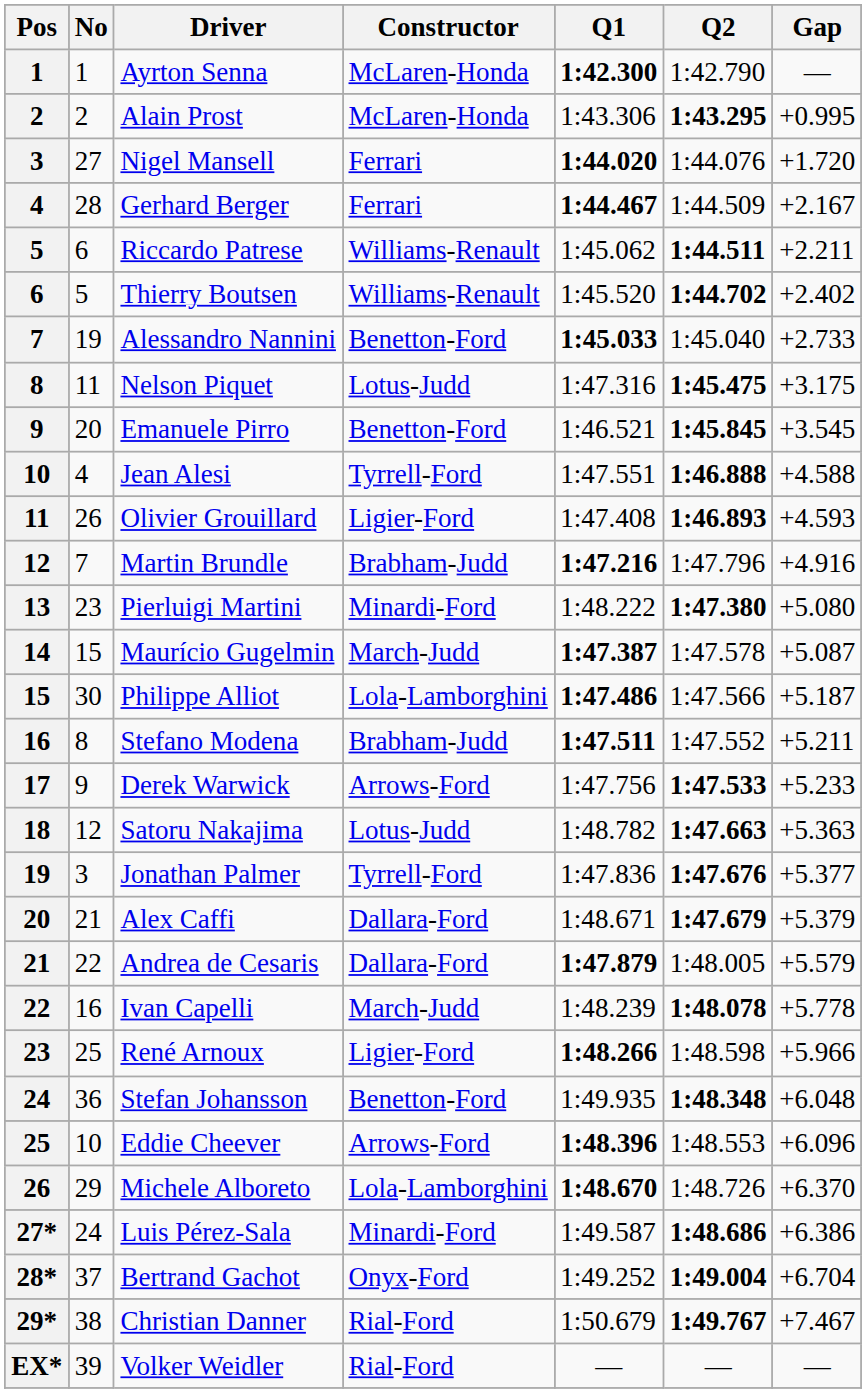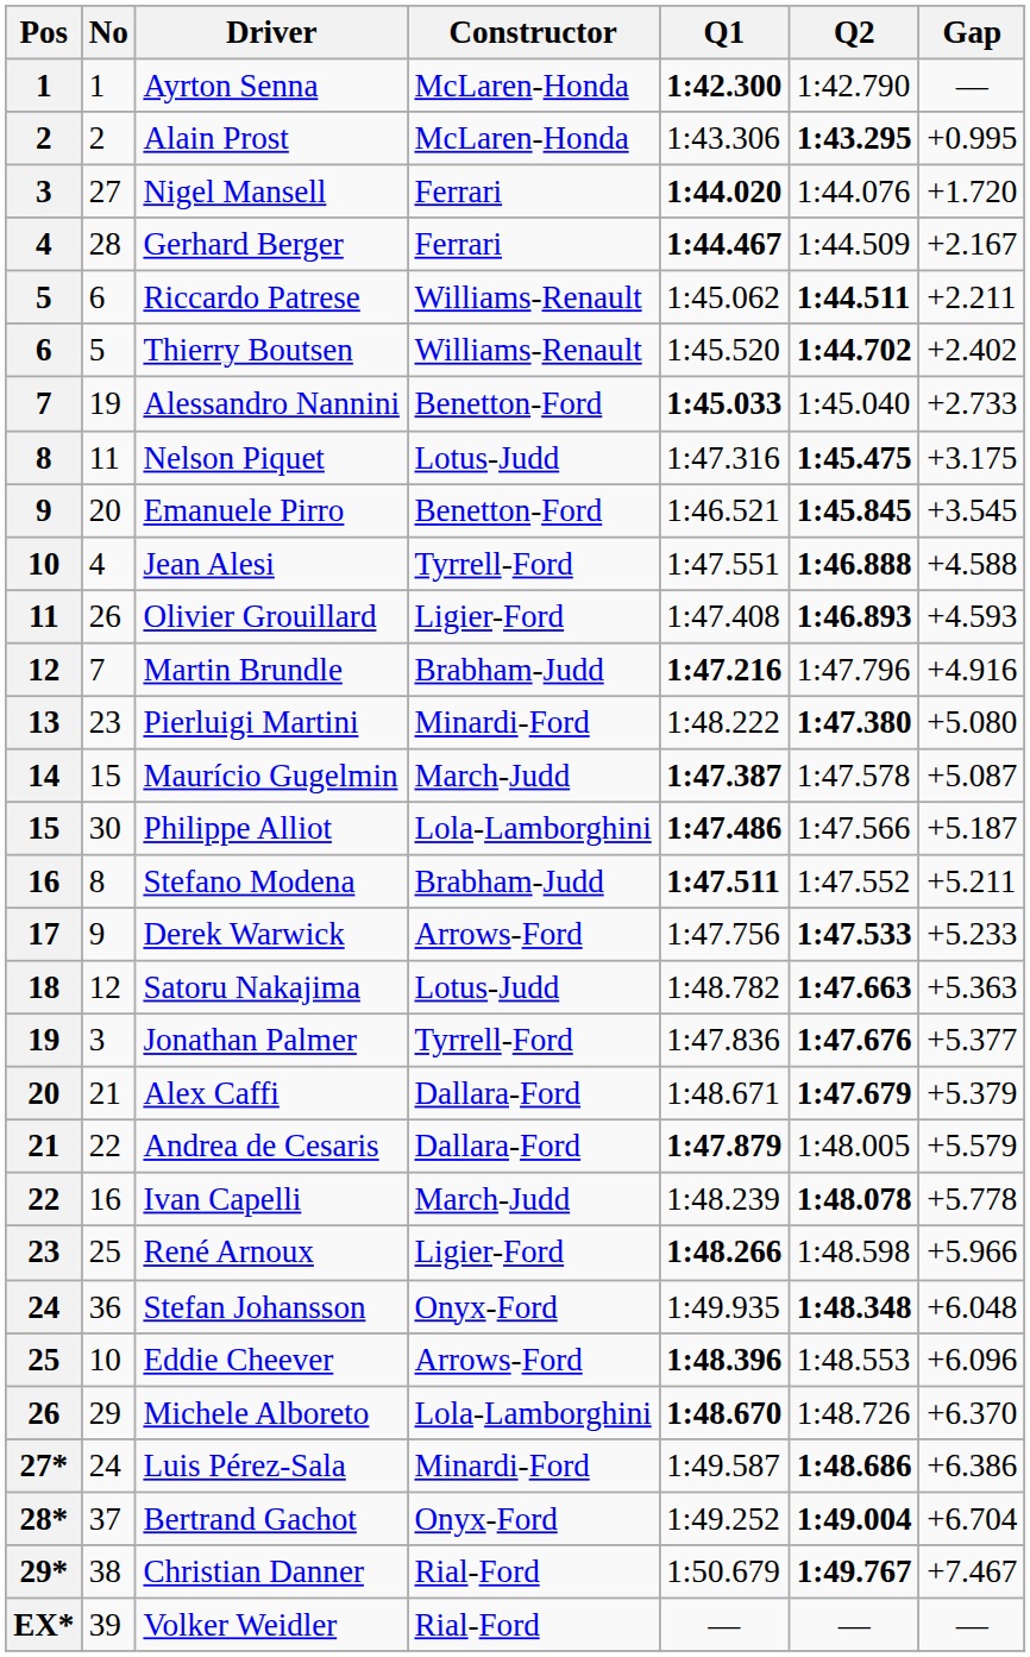Stefan Johansson | Constructor: Benetton-Ford -> Onyx-Ford
